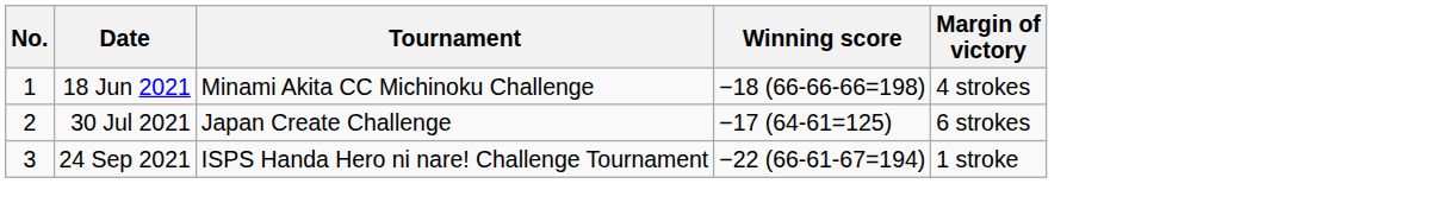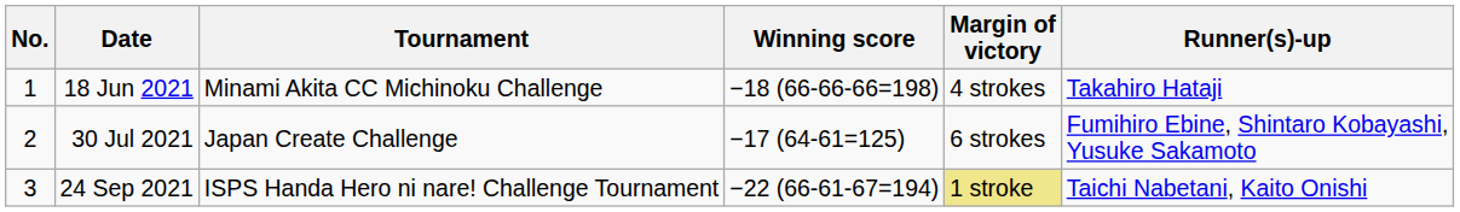+ column: Runner(s)-up | Takahiro Hataji | Fumihiro Ebine, Shintaro Kobayashi, Yusuke Sakamoto | Taichi Nabetani, Kaito Onishi
24 Sep 2021 | Margin of victory: no background -> khaki background
